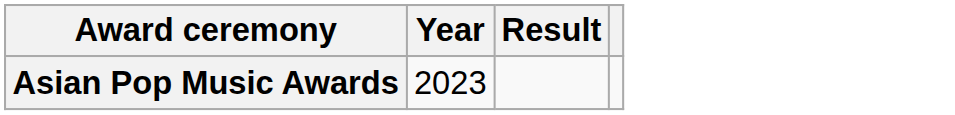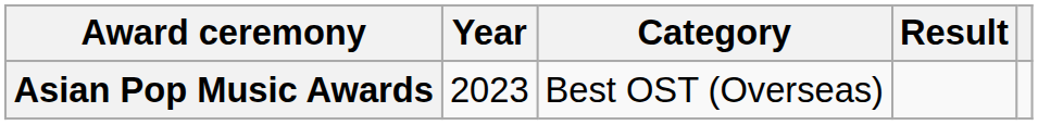+ column: Category | Best OST (Overseas)
